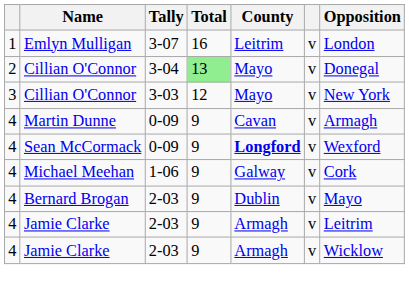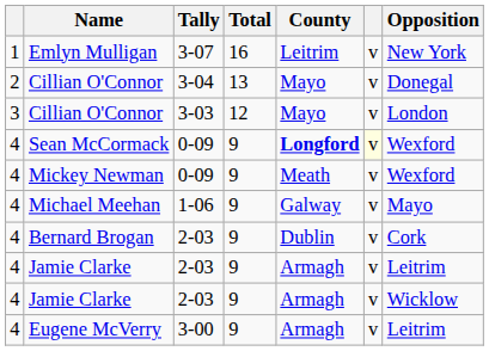Emlyn Mulligan | Opposition: London -> New York
Cillian O'Connor / 3-04 | Total: lightgreen background -> no background
Cillian O'Connor / 3-03 | Opposition: New York -> London
- row: 4 | Martin Dunne | 0-09 | 9 | Cavan | v | Armagh
Sean McCormack | column 6: no background -> lightyellow background
+ row: 4 | Mickey Newman | 0-09 | 9 | Meath | v | Wexford
Michael Meehan | Opposition: Cork -> Mayo
Bernard Brogan | Opposition: Mayo -> Cork
+ row: 4 | Eugene McVerry | 3-00 | 9 | Armagh | v | Leitrim
